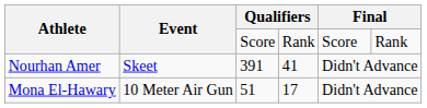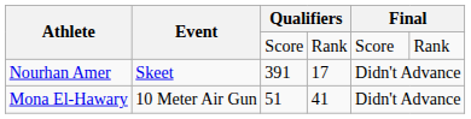Nourhan Amer | column 4: 41 -> 17
Mona El-Hawary | column 4: 17 -> 41
